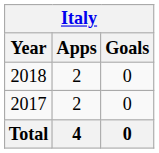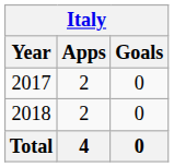rows swapped: 2017 <-> 2018
